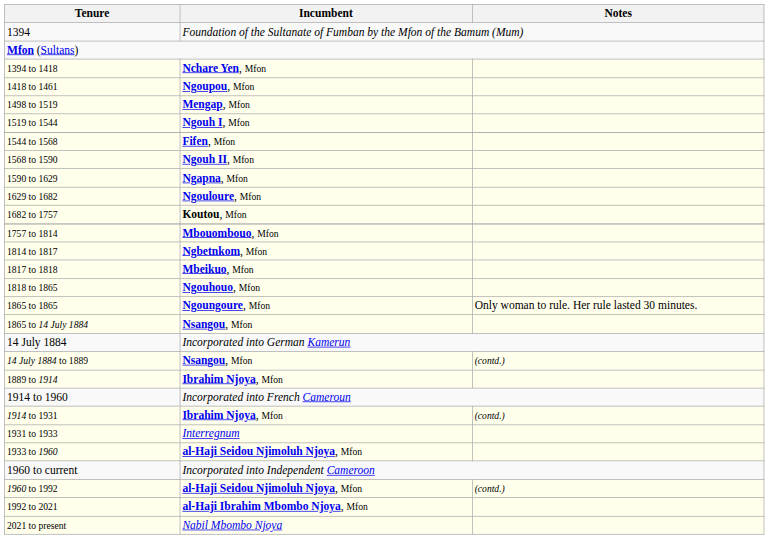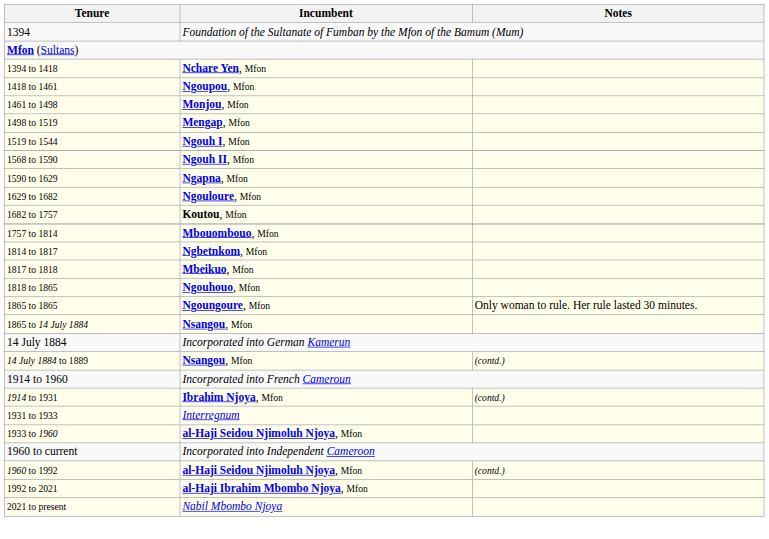+ row: 1461 to 1498 | Monjou, Mfon
- row: 1544 to 1568 | Fifen, Mfon
- row: 1889 to 1914 | Ibrahim Njoya, Mfon
